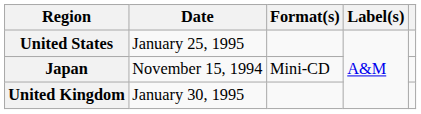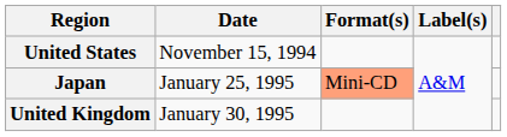United States | Date: January 25, 1995 -> November 15, 1994
Japan | Date: November 15, 1994 -> January 25, 1995
Japan | Format(s): no background -> lightsalmon background
